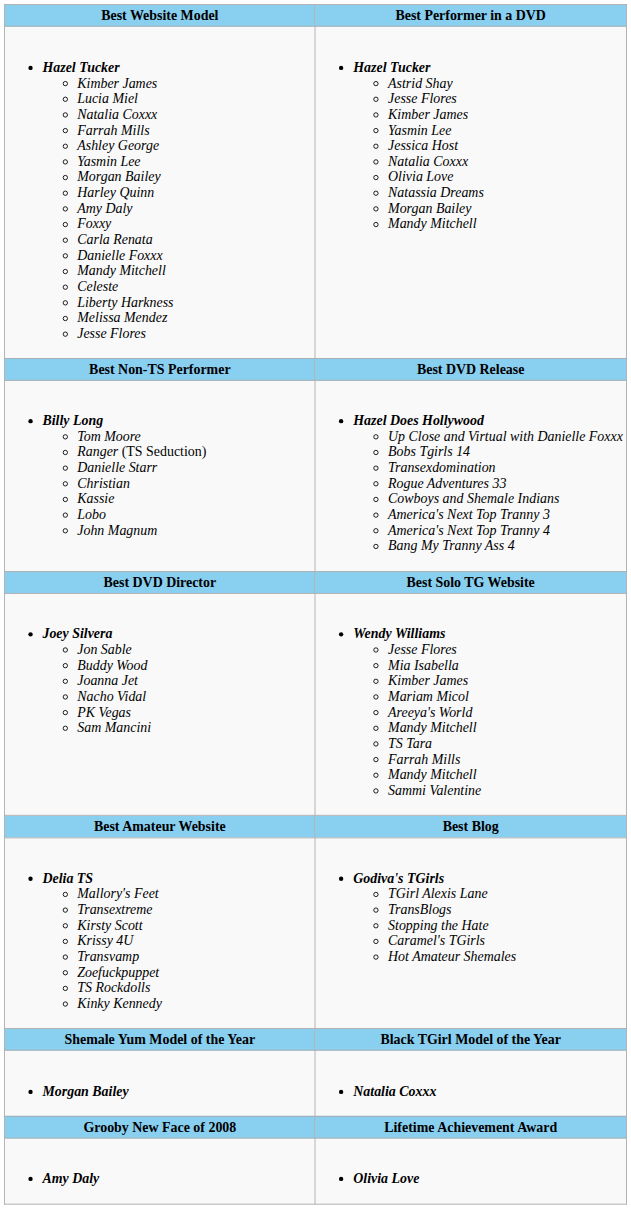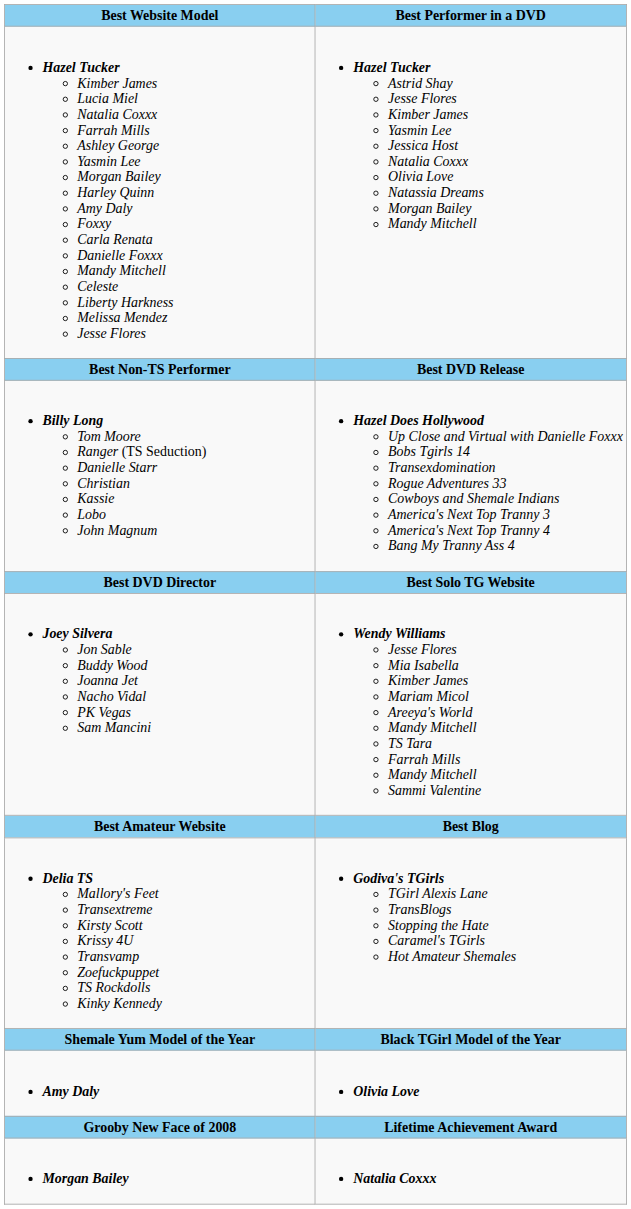rows swapped: Morgan Bailey <-> Amy Daly
